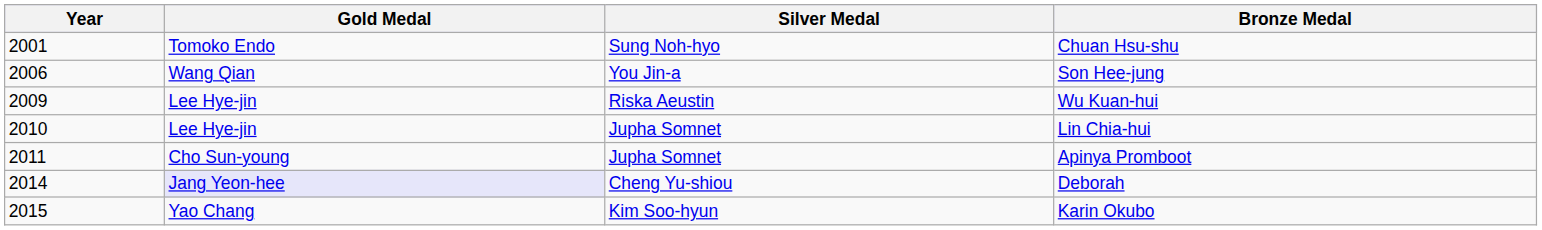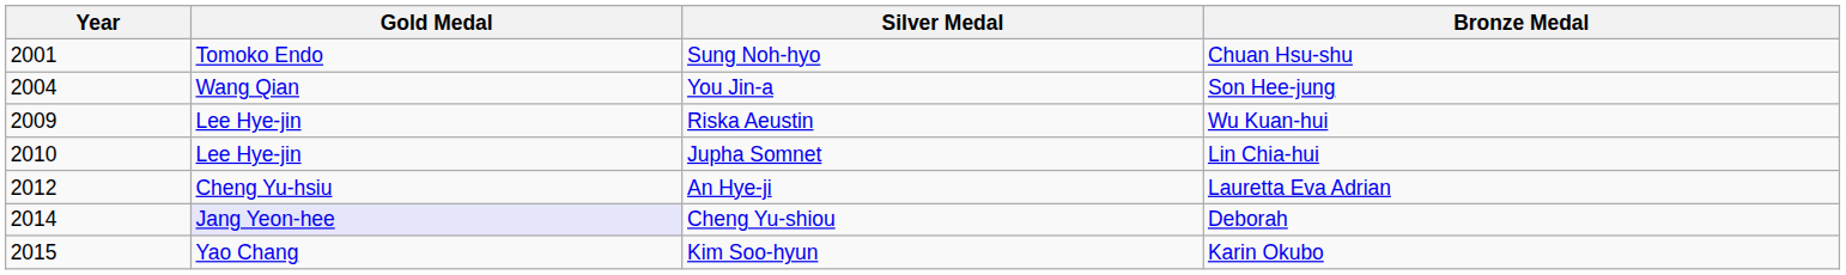Son Hee-jung | Year: 2006 -> 2004
- row: 2011 | Cho Sun-young | Jupha Somnet | Apinya Promboot
+ row: 2012 | Cheng Yu-hsiu | An Hye-ji | Lauretta Eva Adrian
